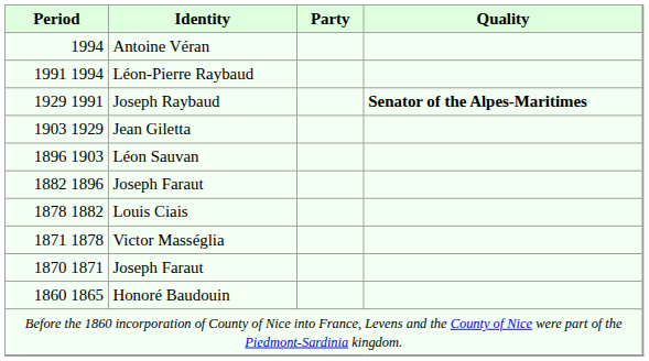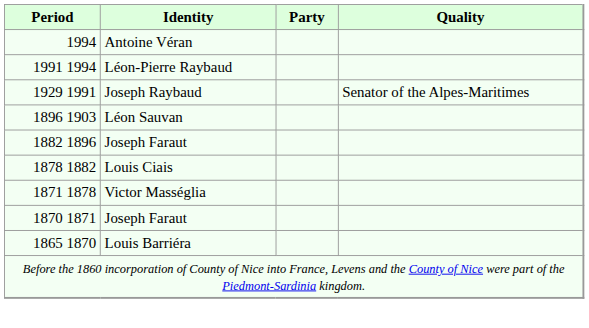Joseph Raybaud | Quality: bold -> normal
- row: 1903 1929 | Jean Giletta
+ row: 1865 1870 | Louis Barriéra
- row: 1860 1865 | Honoré Baudouin
